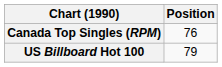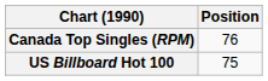US Billboard Hot 100 | Position: 79 -> 75
